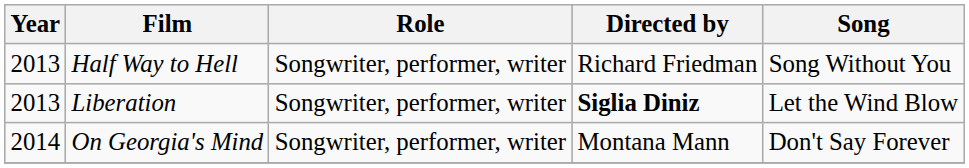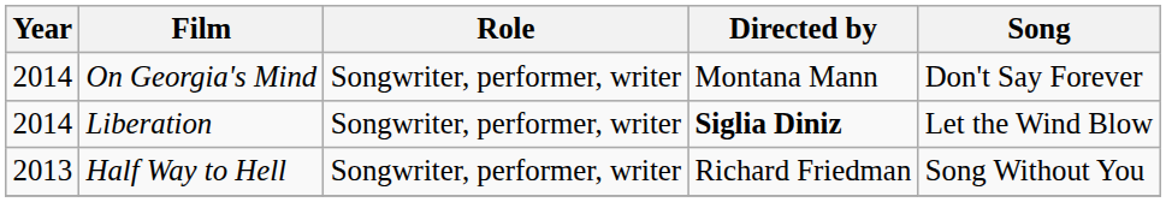rows swapped: Half Way to Hell <-> On Georgia's Mind
Liberation | Year: 2013 -> 2014
